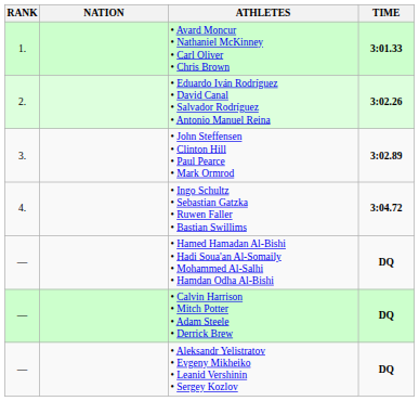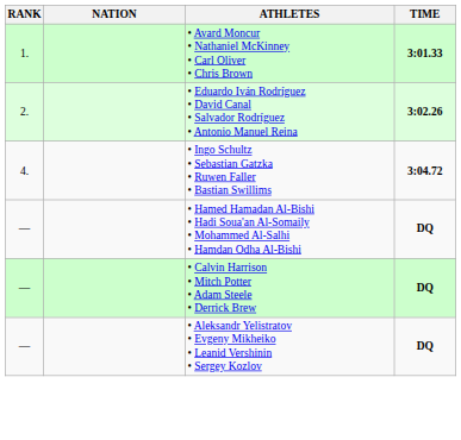- row: 3. | • John Steffensen • Clinton Hill • Paul Pearce • Mark Ormrod | 3:02.89
